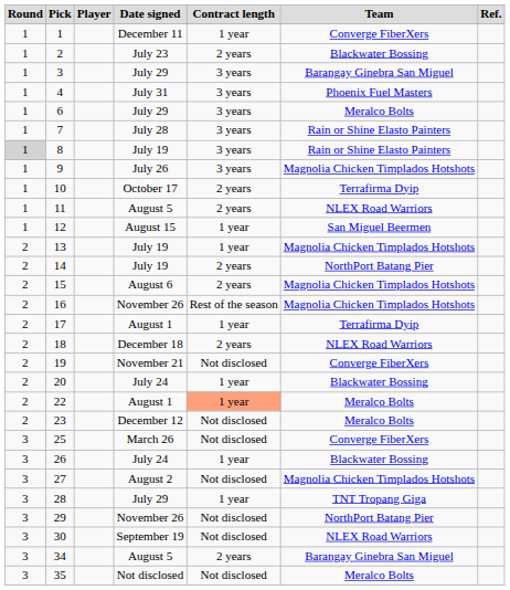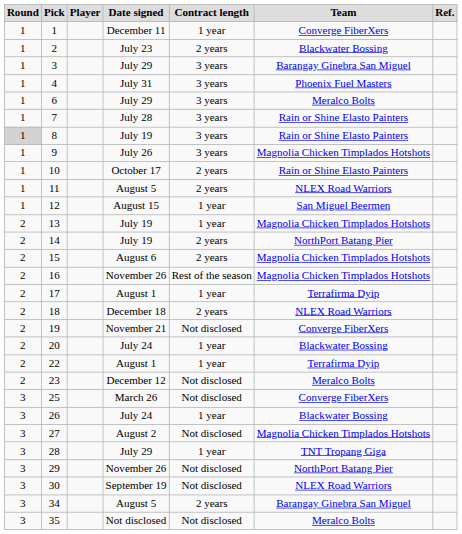10 | Team: Terrafirma Dyip -> Rain or Shine Elasto Painters
22 | Contract length: lightsalmon background -> no background
22 | Team: Meralco Bolts -> Terrafirma Dyip
